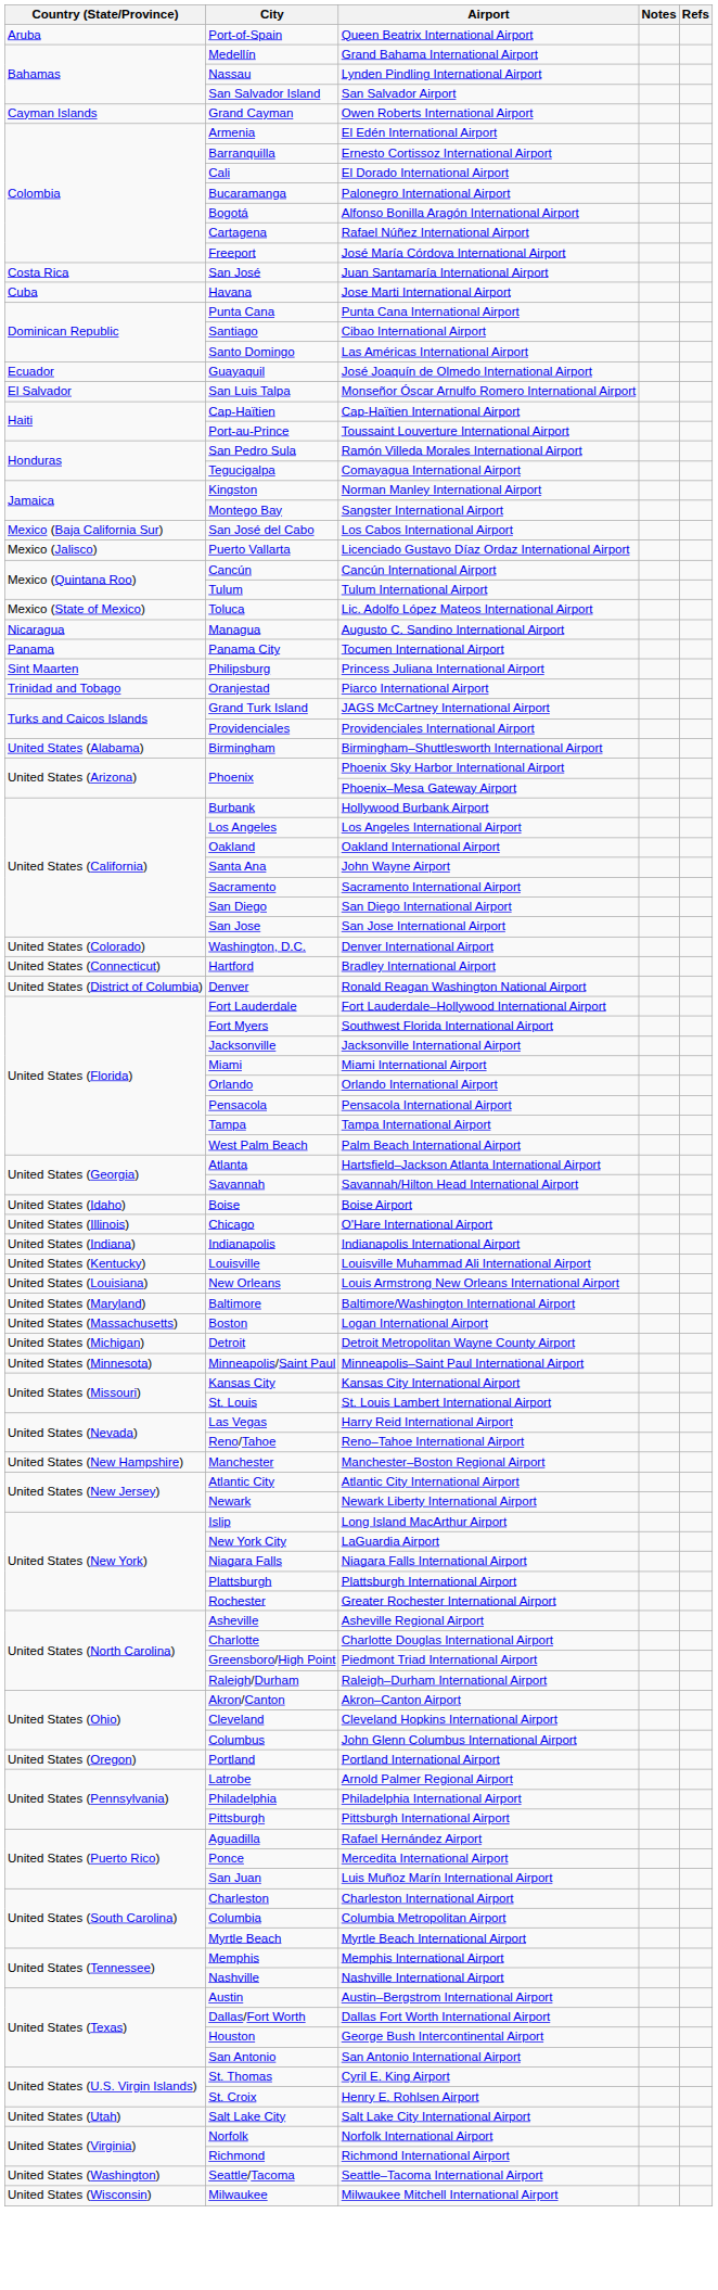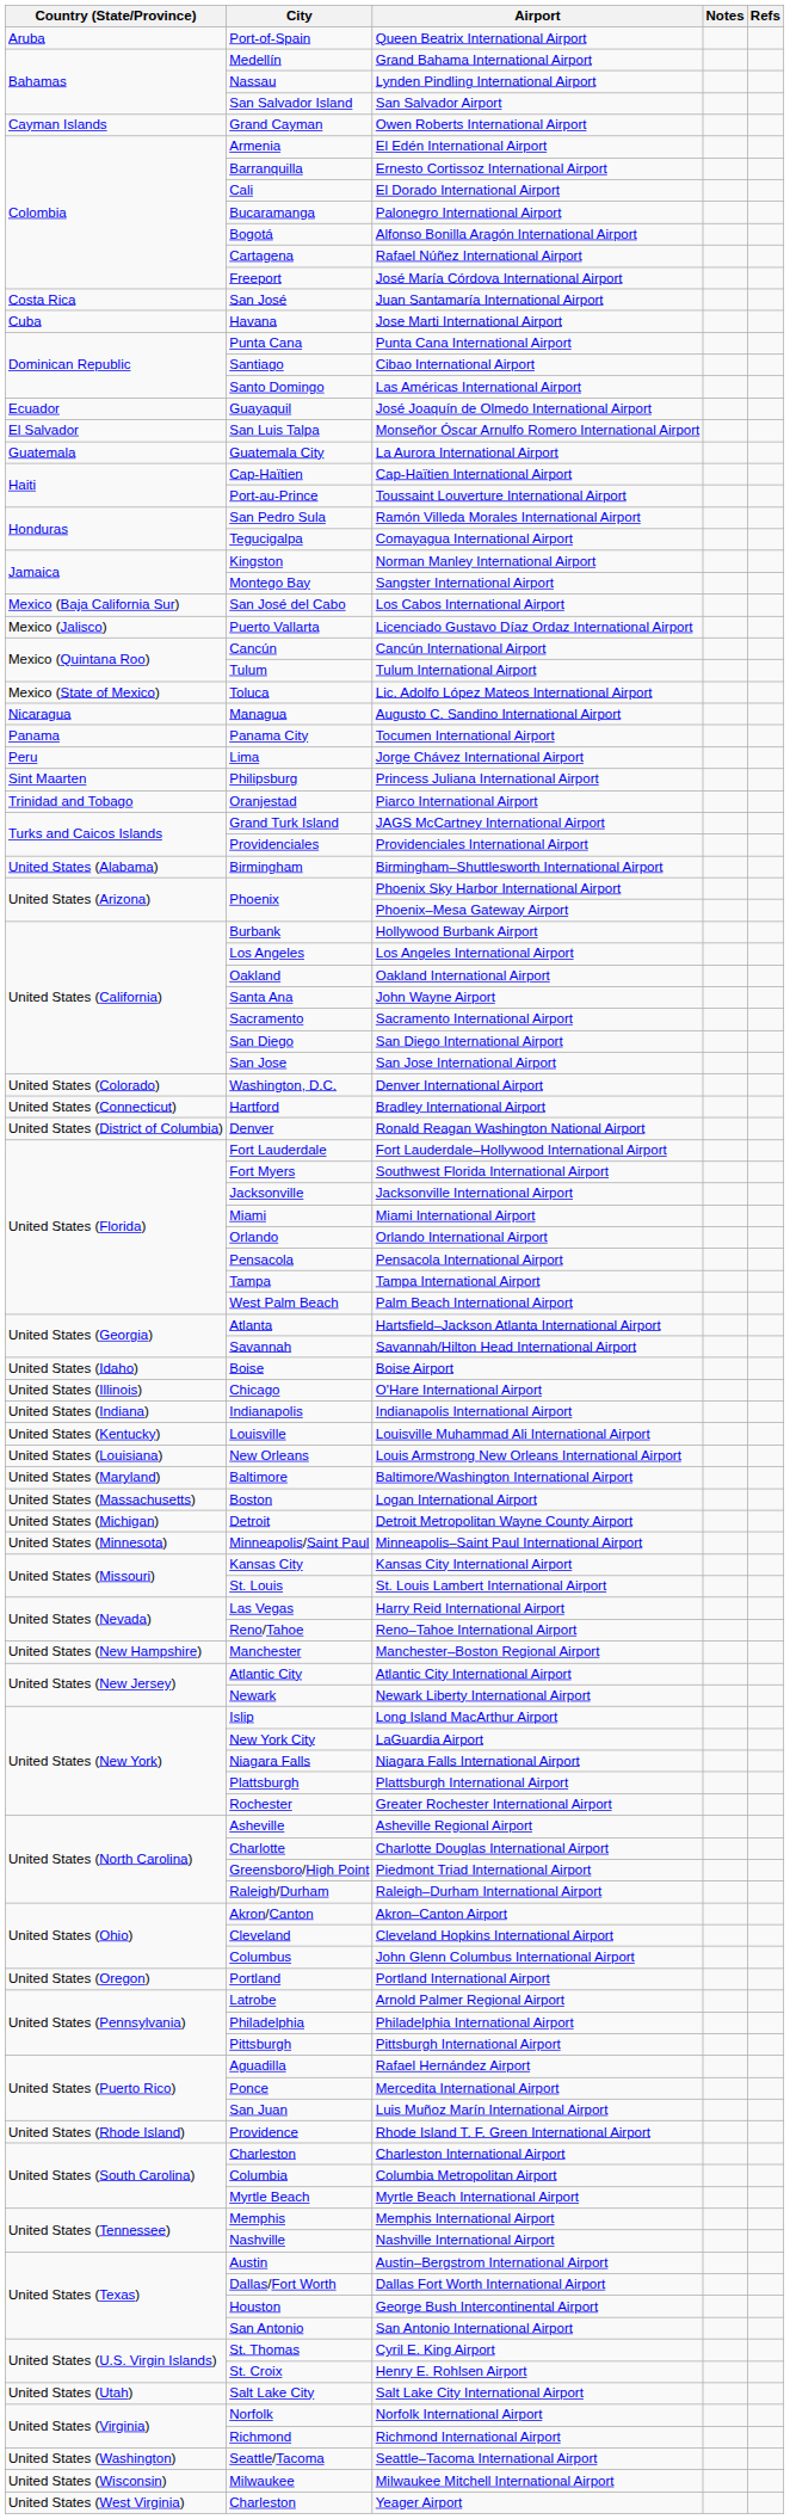+ row: Guatemala | Guatemala City | La Aurora International Airport
+ row: Peru | Lima | Jorge Chávez International Airport
+ row: United States (Rhode Island) | Providence | Rhode Island T. F. Green International Airport
+ row: United States (West Virginia) | Charleston | Yeager Airport
